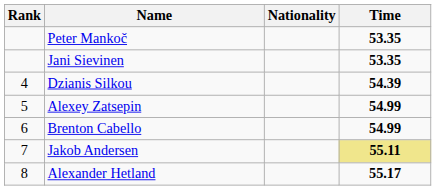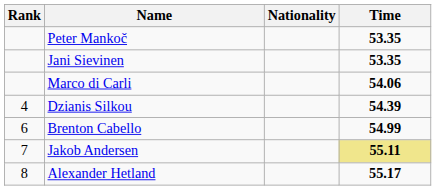+ row: Marco di Carli | 54.06
- row: 5 | Alexey Zatsepin | 54.99
